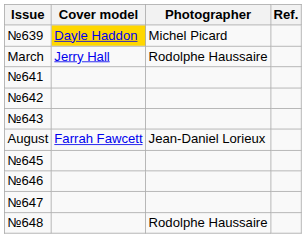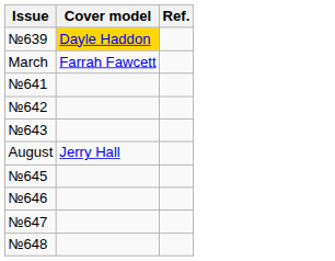- column: Photographer | Michel Picard | Rodolphe Haussaire | Jean-Daniel Lorieux | Rodolphe Haussaire
March | Cover model: Jerry Hall -> Farrah Fawcett
August | Cover model: Farrah Fawcett -> Jerry Hall
